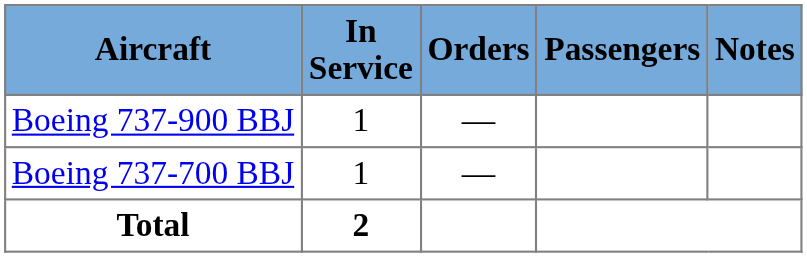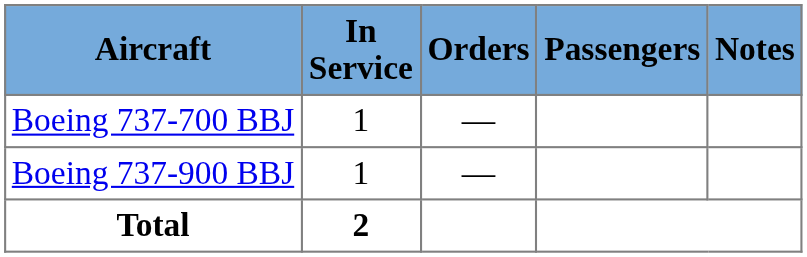rows swapped: Boeing 737-700 BBJ <-> Boeing 737-900 BBJ
